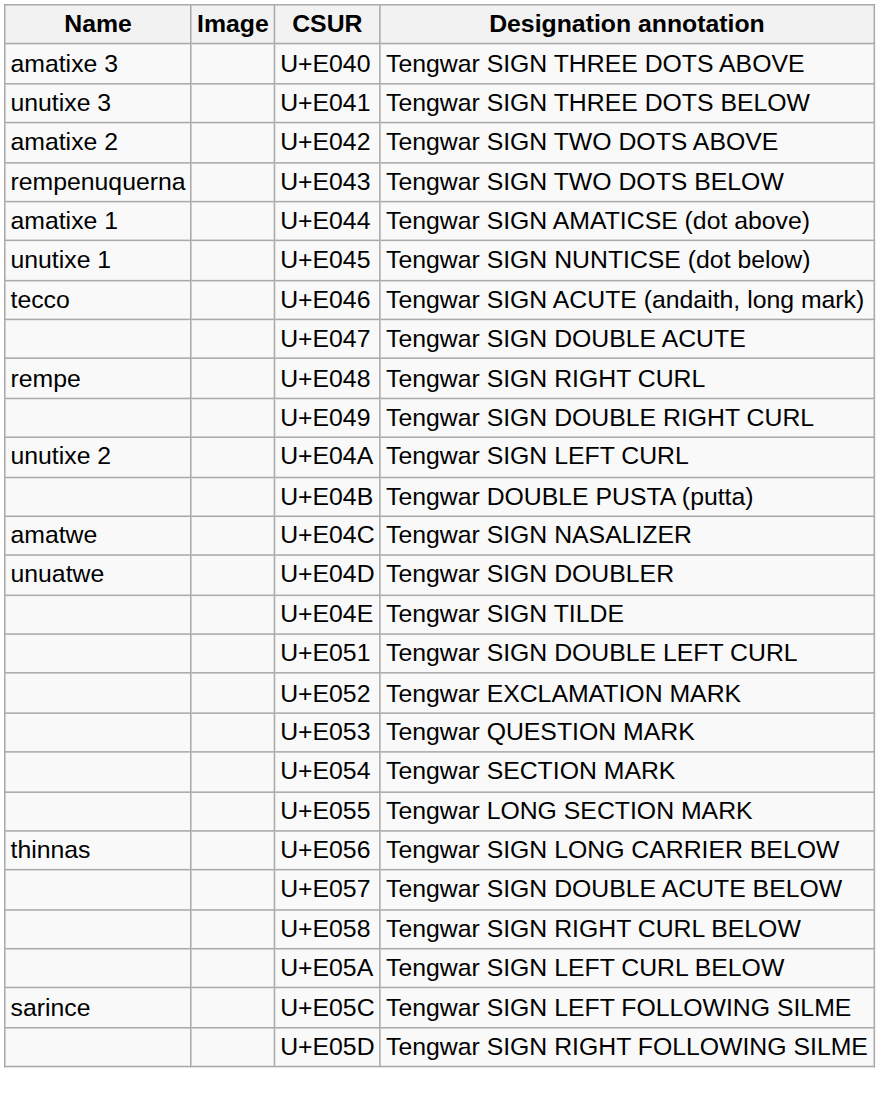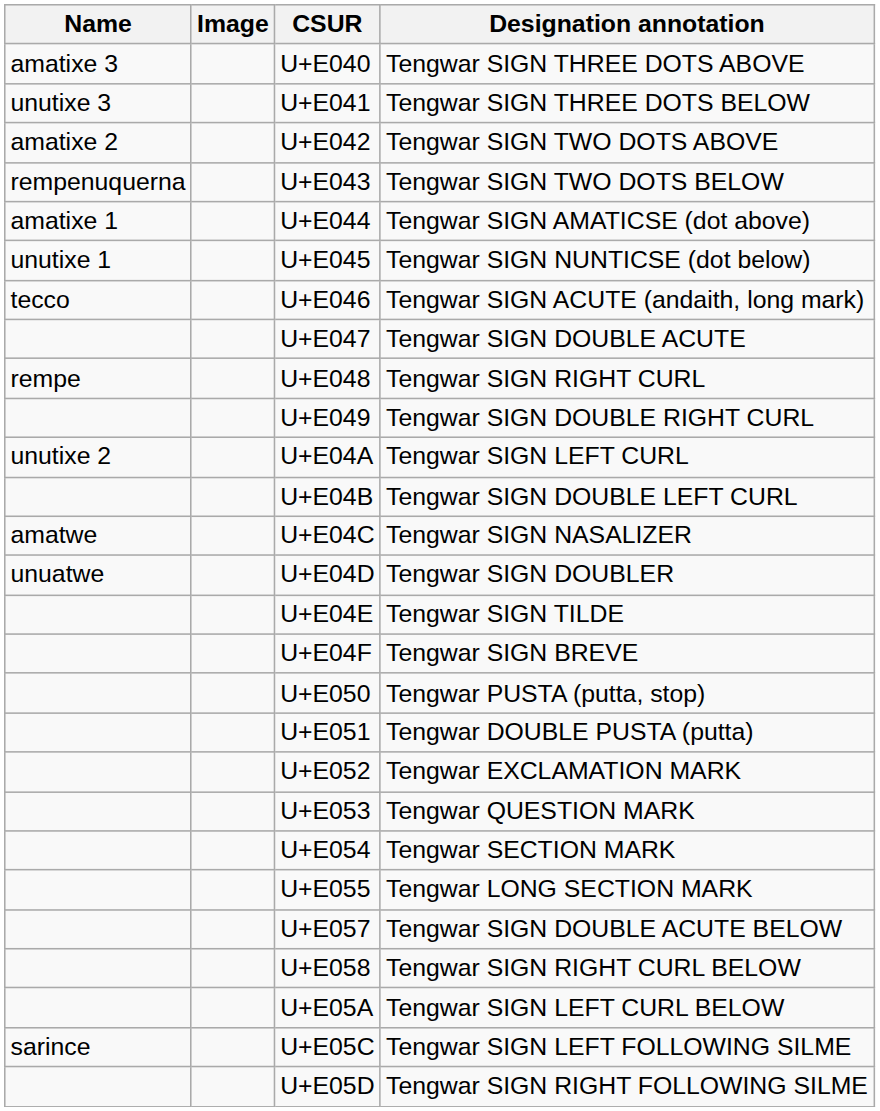U+E04B | Designation annotation: Tengwar DOUBLE PUSTA (putta) -> Tengwar SIGN DOUBLE LEFT CURL
+ row: U+E04F | Tengwar SIGN BREVE
+ row: U+E050 | Tengwar PUSTA (putta, stop)
U+E051 | Designation annotation: Tengwar SIGN DOUBLE LEFT CURL -> Tengwar DOUBLE PUSTA (putta)
- row: thinnas | U+E056 | Tengwar SIGN LONG CARRIER BELOW
